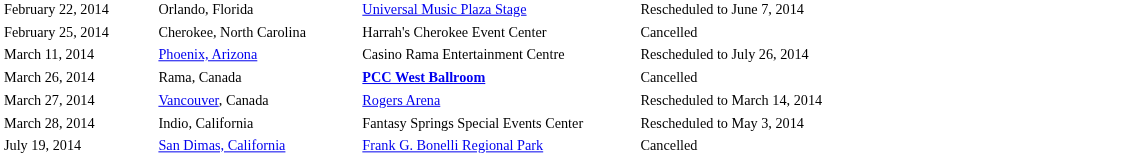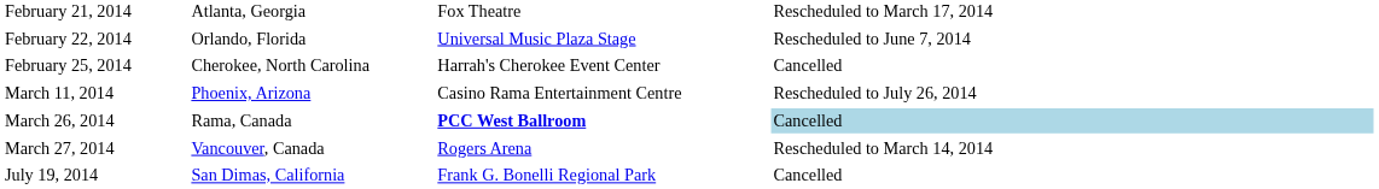+ row: February 21, 2014 | Atlanta, Georgia | Fox Theatre | Rescheduled to March 17, 2014
March 26, 2014 | column 4: no background -> lightblue background
- row: March 28, 2014 | Indio, California | Fantasy Springs Special Events Center | Rescheduled to May 3, 2014
